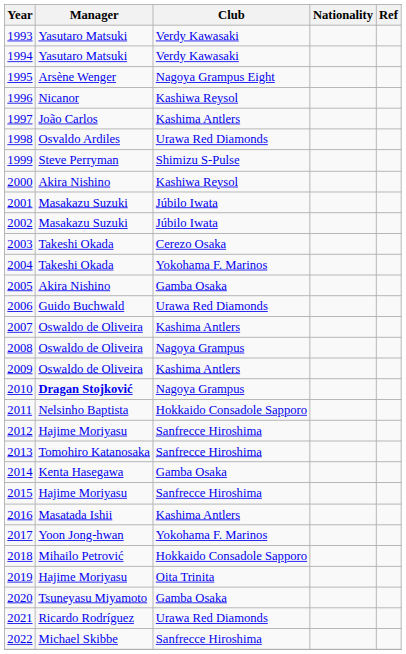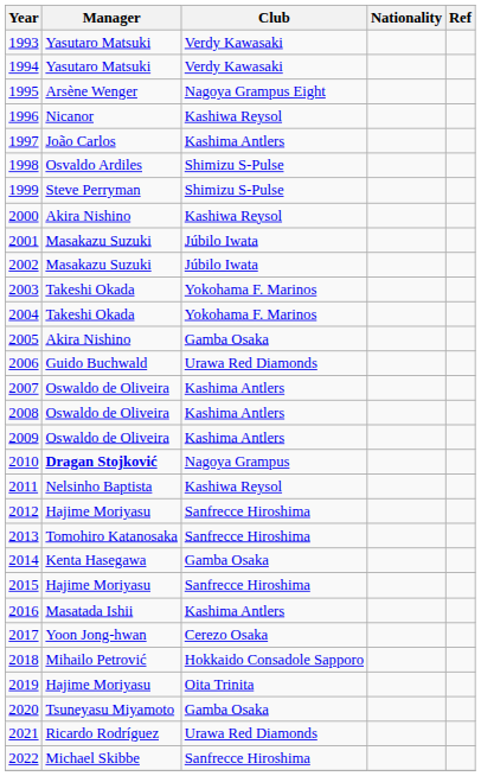1998 | Club: Urawa Red Diamonds -> Shimizu S-Pulse
2003 | Club: Cerezo Osaka -> Yokohama F. Marinos
2008 | Club: Nagoya Grampus -> Kashima Antlers
2011 | Club: Hokkaido Consadole Sapporo -> Kashiwa Reysol
2017 | Club: Yokohama F. Marinos -> Cerezo Osaka
